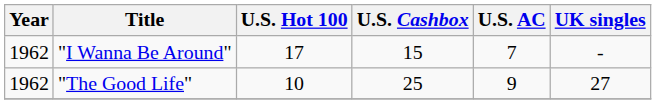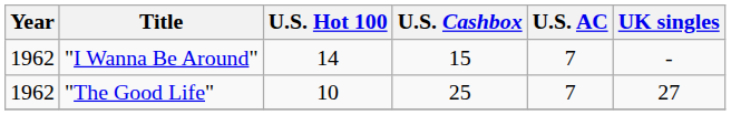"I Wanna Be Around" | U.S. Hot 100: 17 -> 14
"The Good Life" | U.S. AC: 9 -> 7
